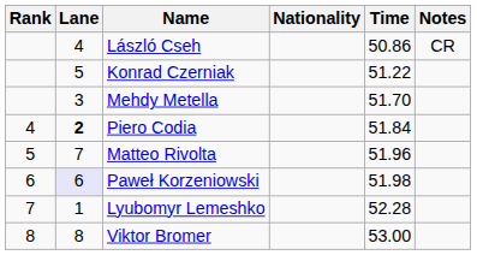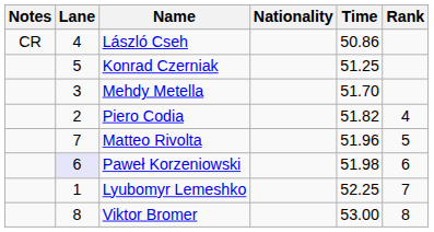columns swapped: Rank <-> Notes
Konrad Czerniak | Time: 51.22 -> 51.25
Piero Codia | Lane: bold -> normal
Piero Codia | Time: 51.84 -> 51.82
Lyubomyr Lemeshko | Time: 52.28 -> 52.25
